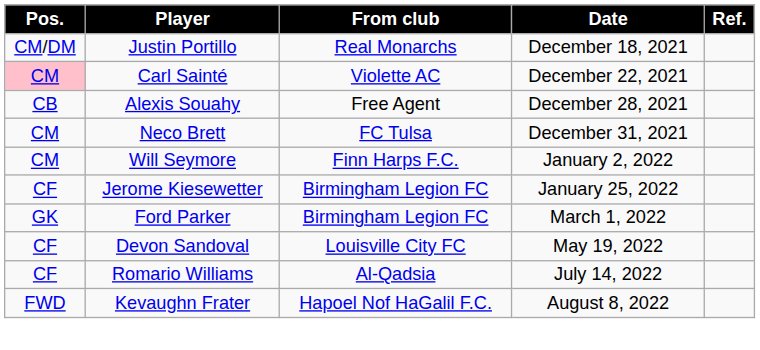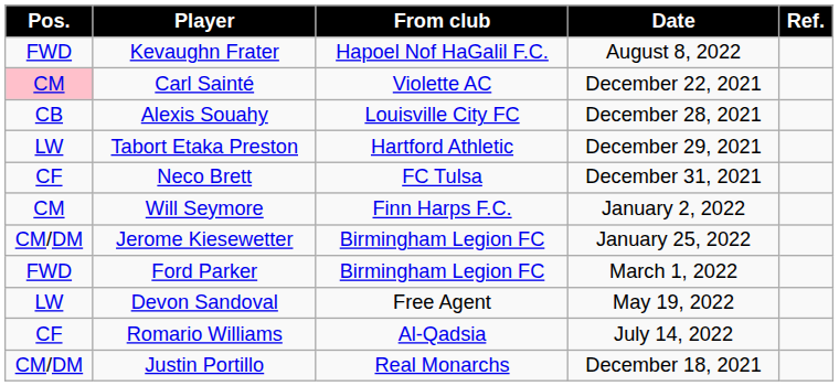rows swapped: Justin Portillo <-> Kevaughn Frater
Alexis Souahy | From club: Free Agent -> Louisville City FC
+ row: LW | Tabort Etaka Preston | Hartford Athletic | December 29, 2021
Neco Brett | Pos.: CM -> CF
Jerome Kiesewetter | Pos.: CF -> CM/DM
Ford Parker | Pos.: GK -> FWD
Devon Sandoval | Pos.: CF -> LW
Devon Sandoval | From club: Louisville City FC -> Free Agent
